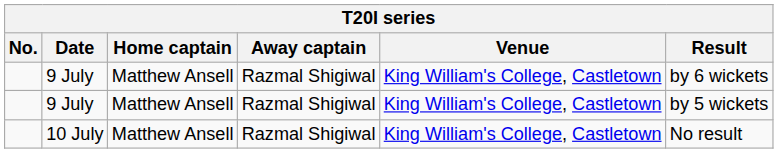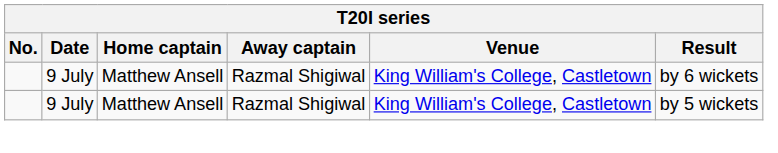- row: 10 July | Matthew Ansell | Razmal Shigiwal | King William's College, Castletown | No result
